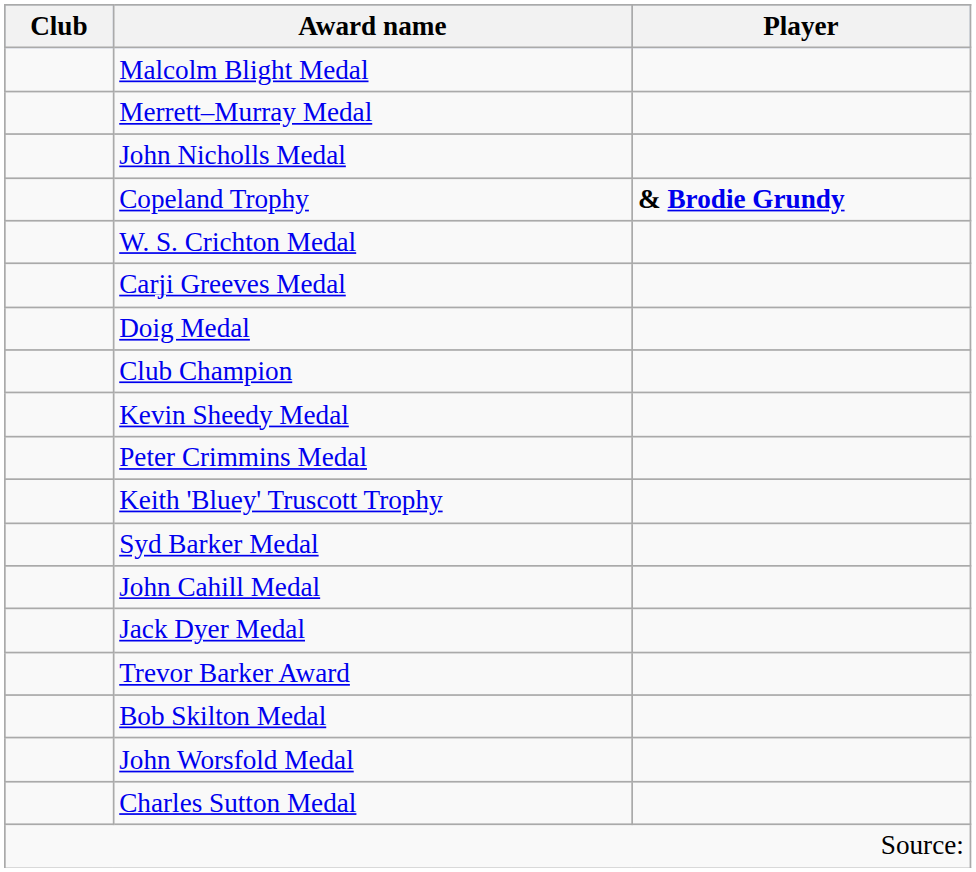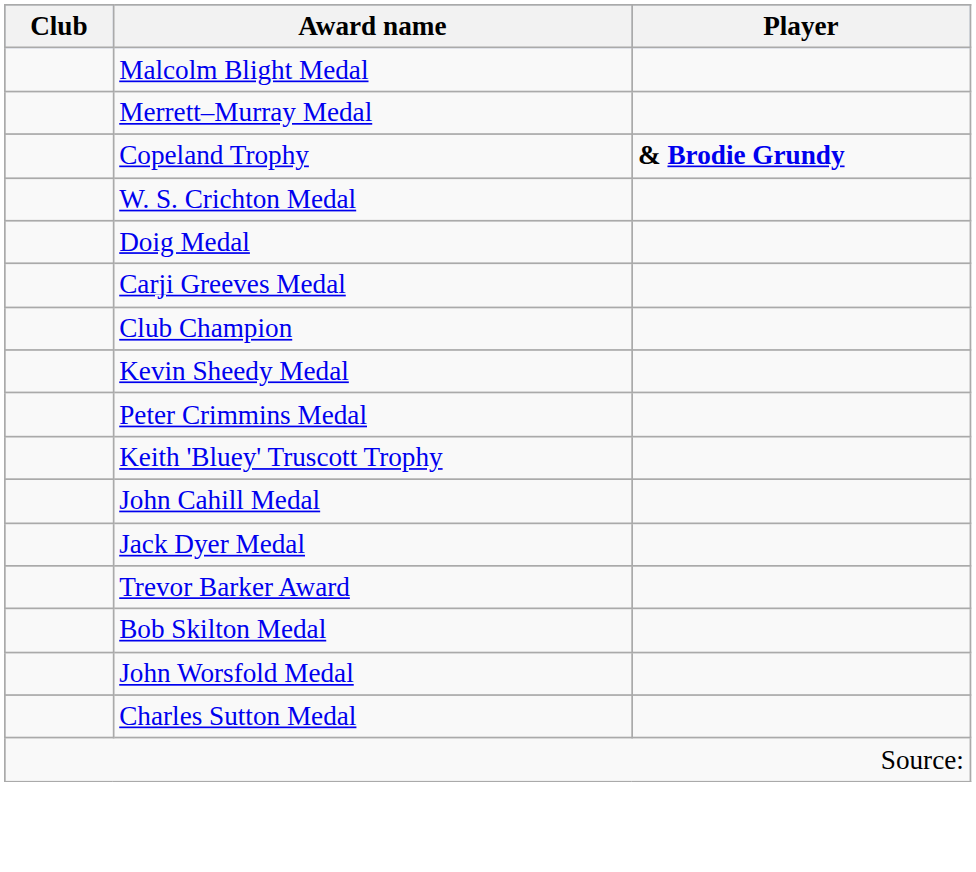- row: John Nicholls Medal
rows swapped: Doig Medal <-> Carji Greeves Medal
- row: Syd Barker Medal
